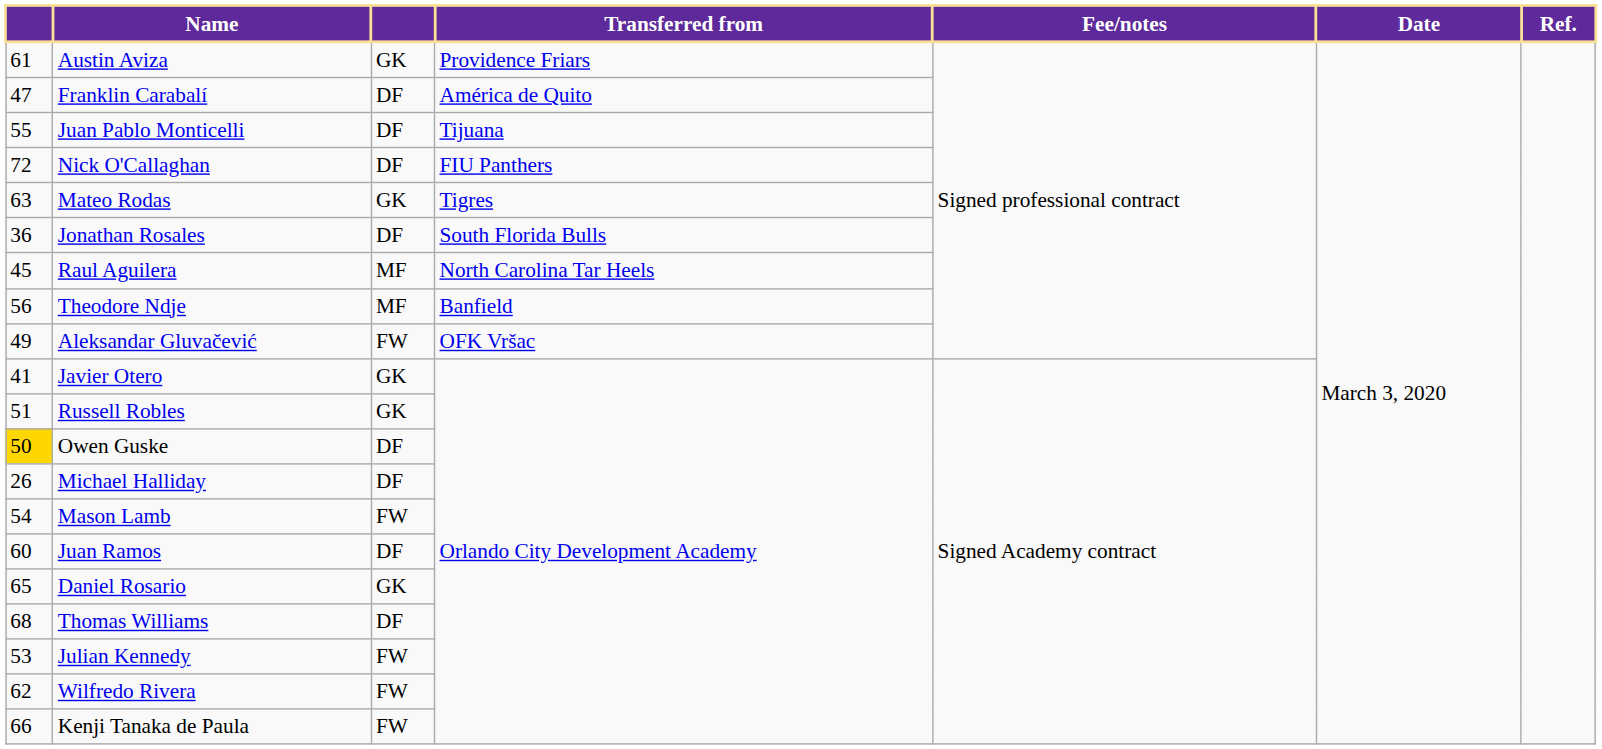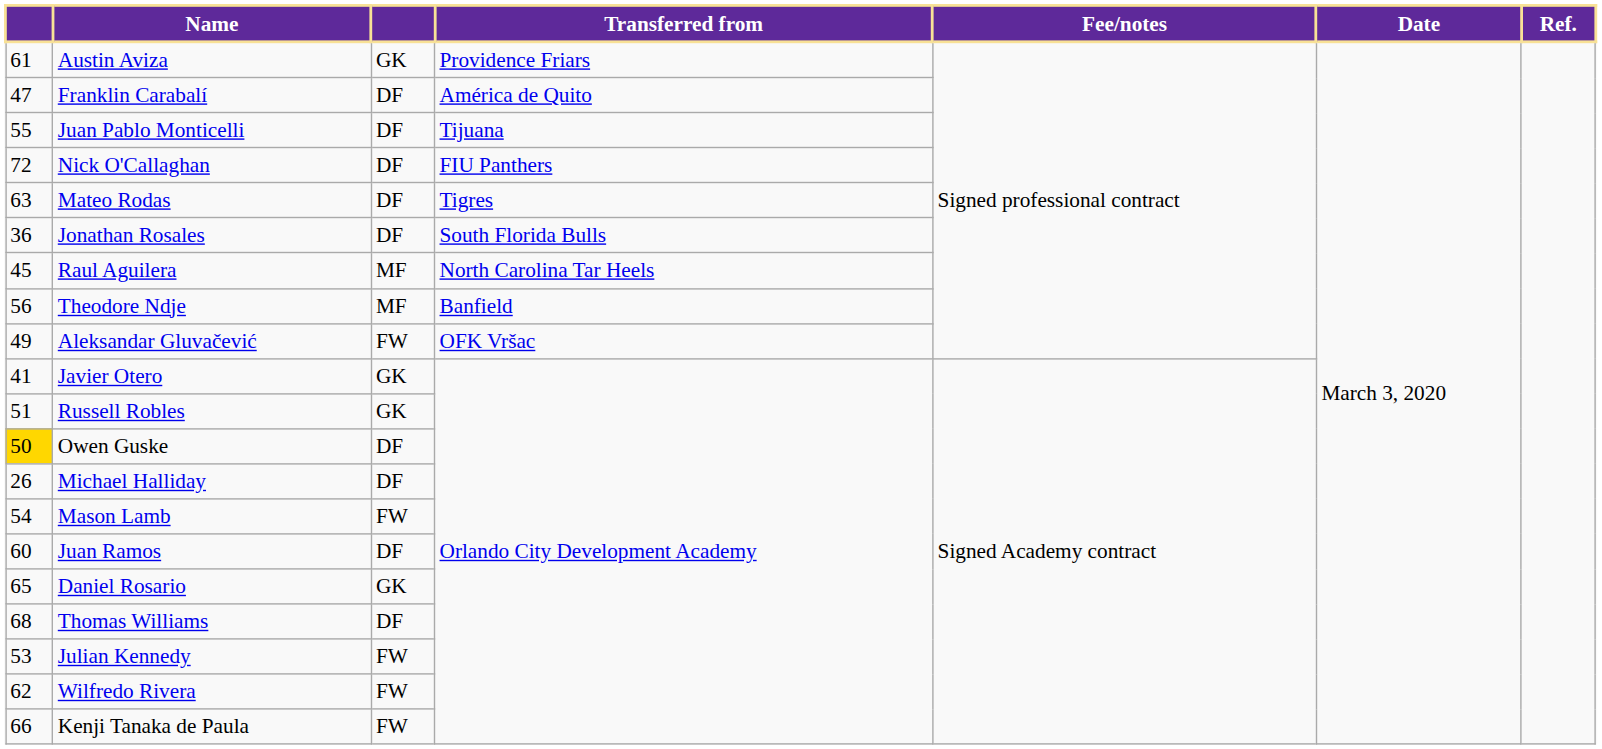Mateo Rodas | column 3: GK -> DF
